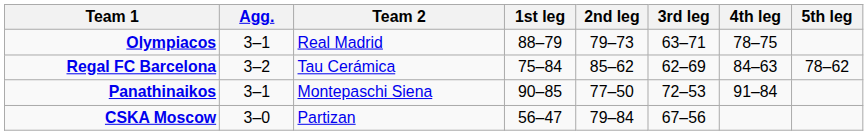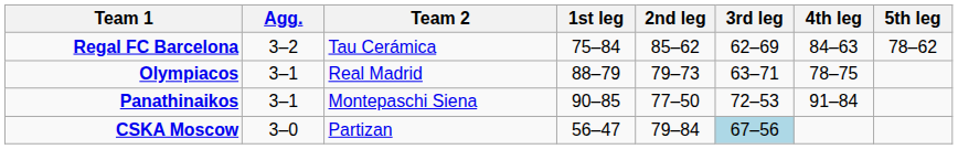rows swapped: Olympiacos <-> Regal FC Barcelona
CSKA Moscow | 3rd leg: no background -> lightblue background
